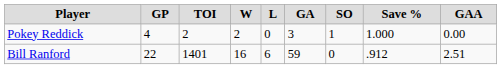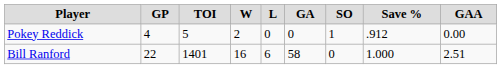Pokey Reddick | TOI: 2 -> 5
Pokey Reddick | GA: 3 -> 0
Pokey Reddick | Save %: 1.000 -> .912
Bill Ranford | GA: 59 -> 58
Bill Ranford | Save %: .912 -> 1.000
